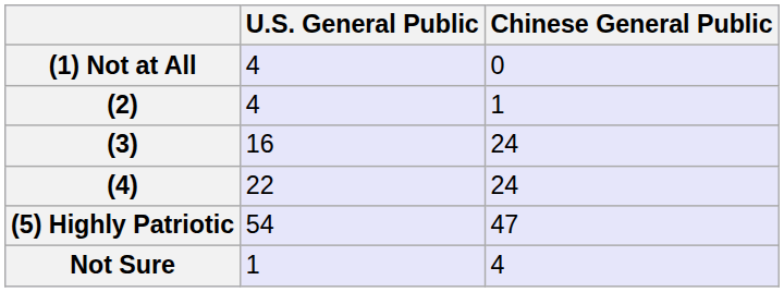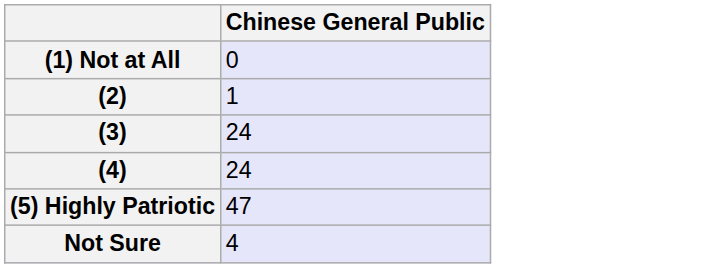- column: U.S. General Public | 4 | 4 | 16 | 22 | 54 | 1
